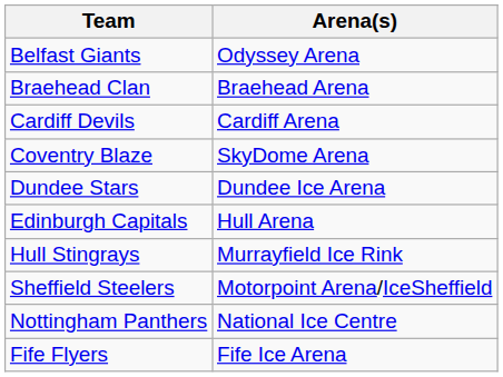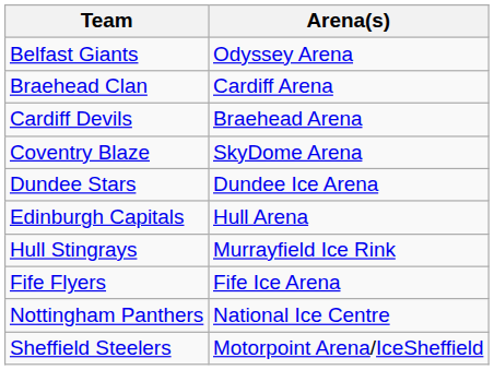Braehead Clan | Arena(s): Braehead Arena -> Cardiff Arena
Cardiff Devils | Arena(s): Cardiff Arena -> Braehead Arena
rows swapped: Fife Flyers <-> Sheffield Steelers
